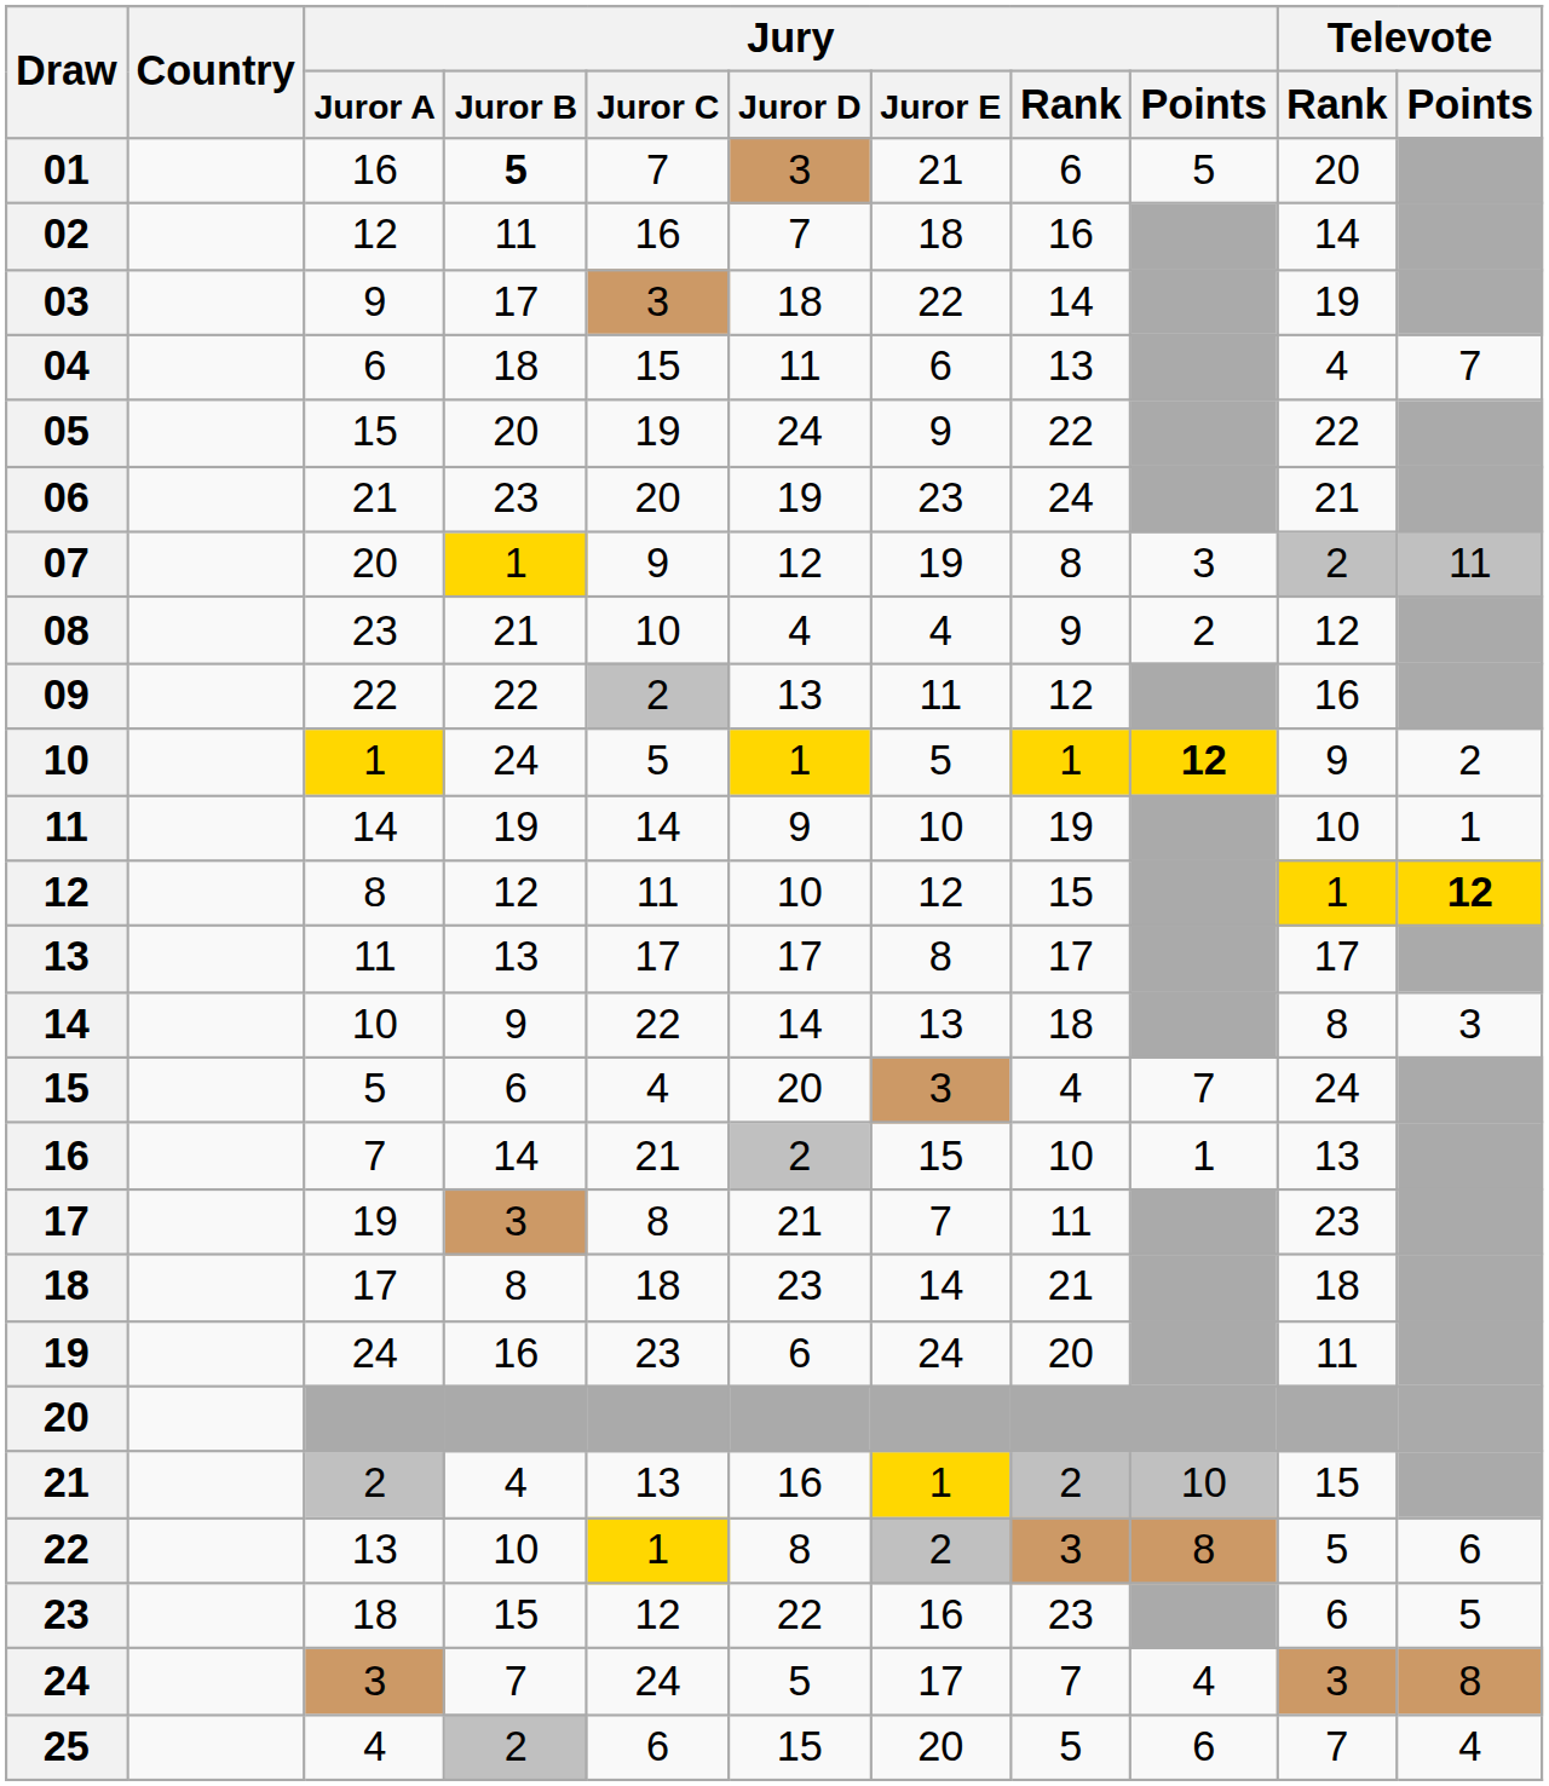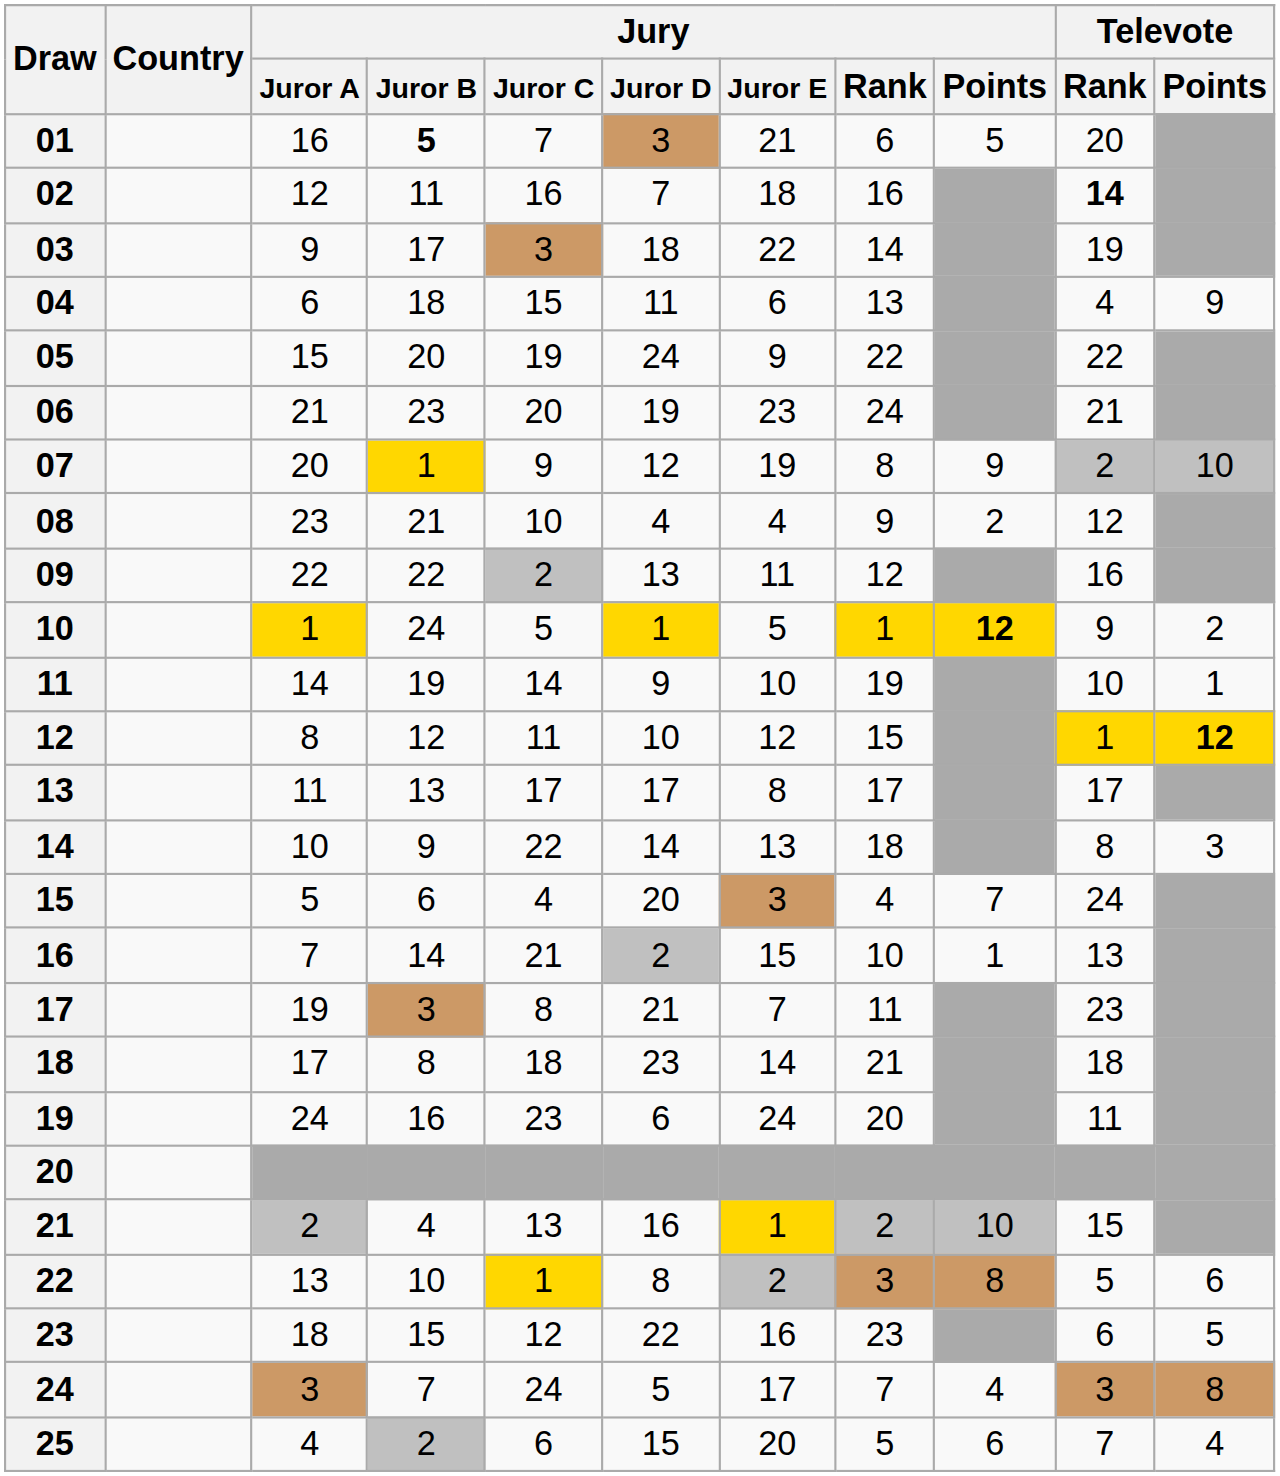02 | Televote / Rank: normal -> bold
04 | Televote / Points: 7 -> 9
07 | Jury / Points: 3 -> 9
07 | Televote / Points: 11 -> 10
